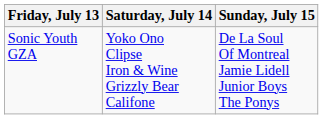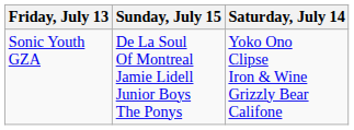columns swapped: Saturday, July 14 <-> Sunday, July 15
